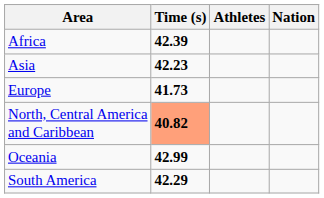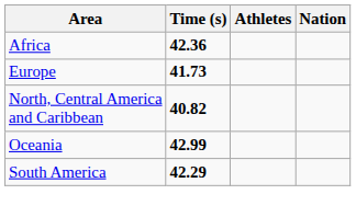Africa | Time (s): 42.39 -> 42.36
- row: Asia | 42.23
North, Central America and Caribbean | Time (s): lightsalmon background -> no background
